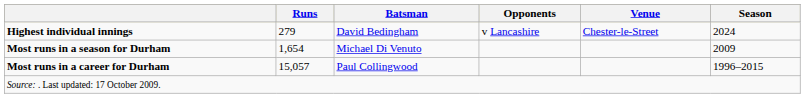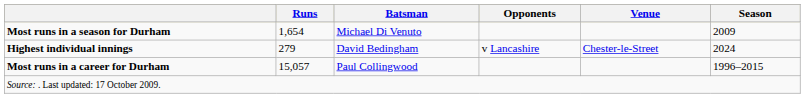rows swapped: Highest individual innings <-> Most runs in a season for Durham
